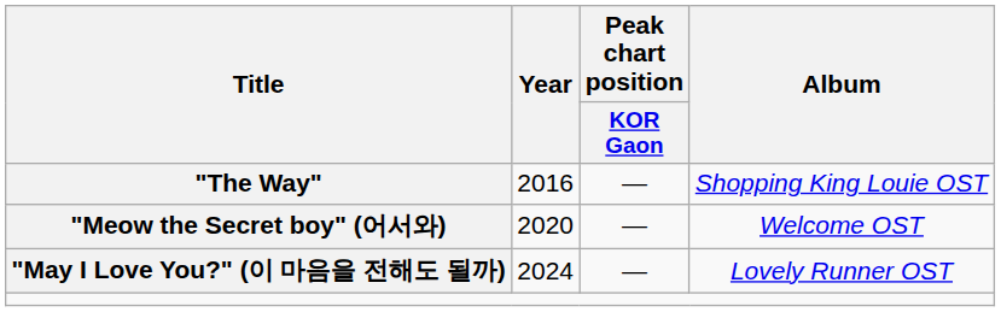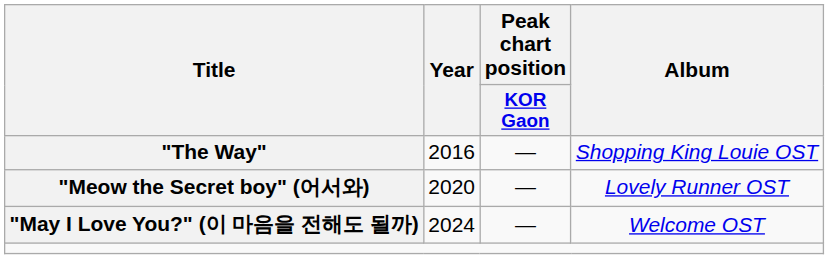"Meow the Secret boy" (어서와) | Album: Welcome OST -> Lovely Runner OST
"May I Love You?" (이 마음을 전해도 될까) | Album: Lovely Runner OST -> Welcome OST
